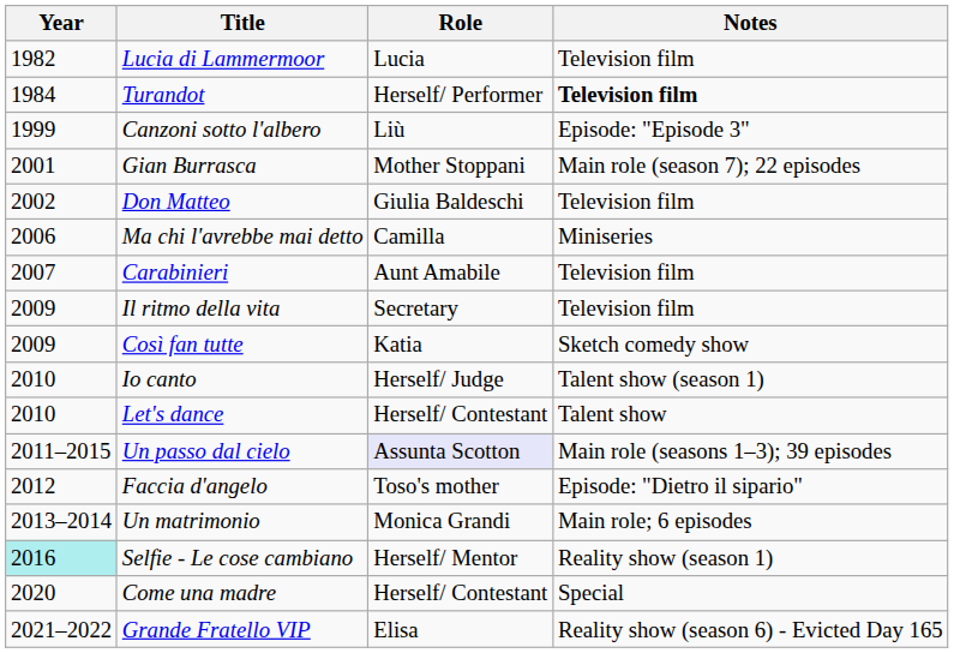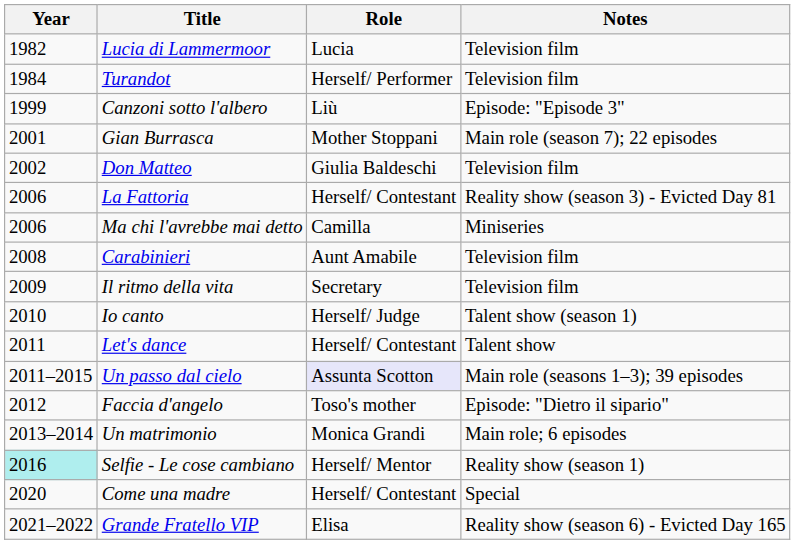Turandot | Notes: bold -> normal
+ row: 2006 | La Fattoria | Herself/ Contestant | Reality show (season 3) - Evicted Day 81
Carabinieri | Year: 2007 -> 2008
- row: 2009 | Così fan tutte | Katia | Sketch comedy show
Let's dance | Year: 2010 -> 2011
